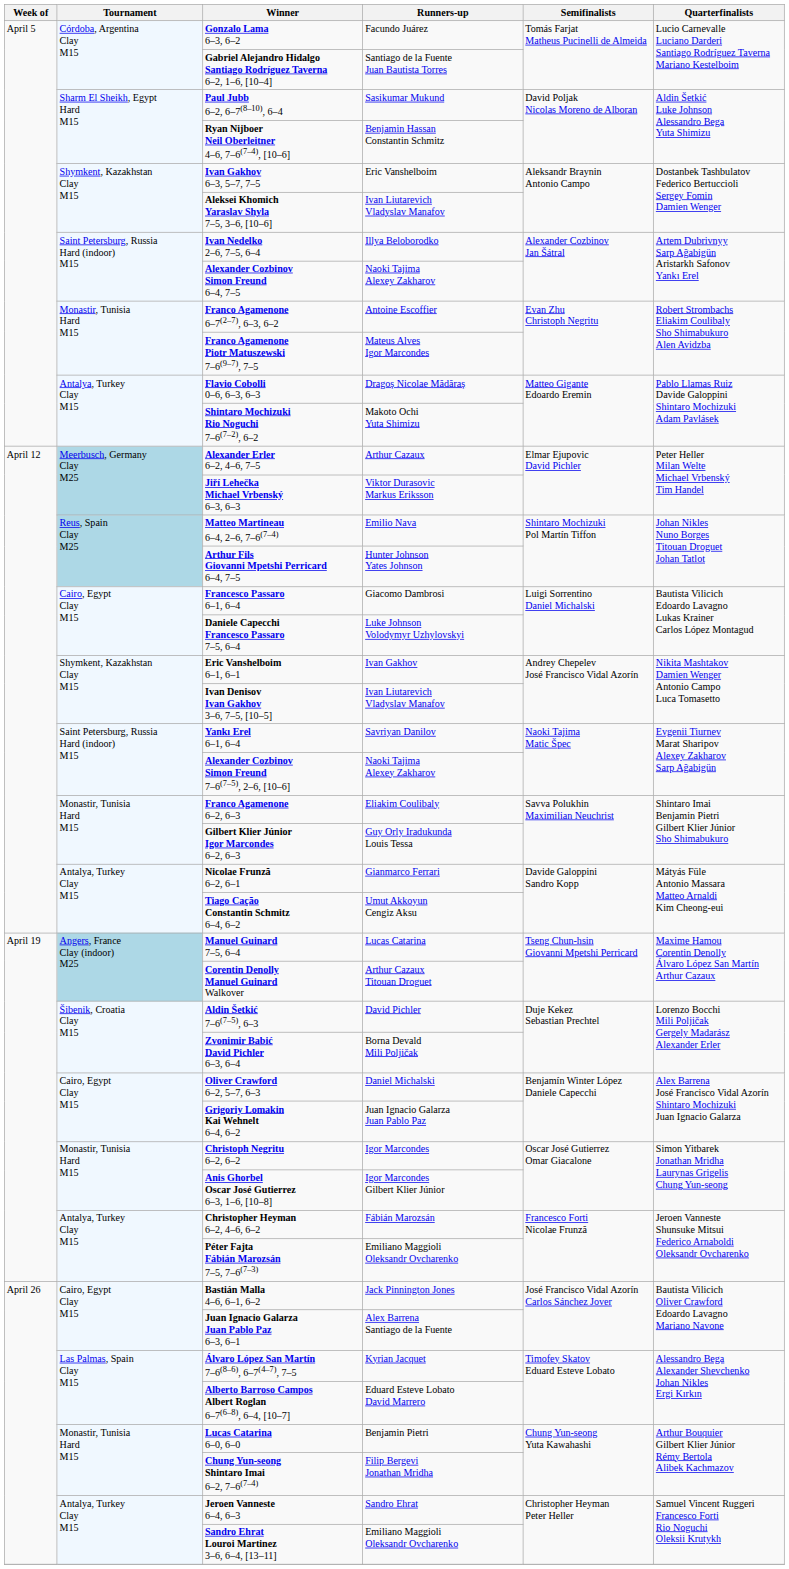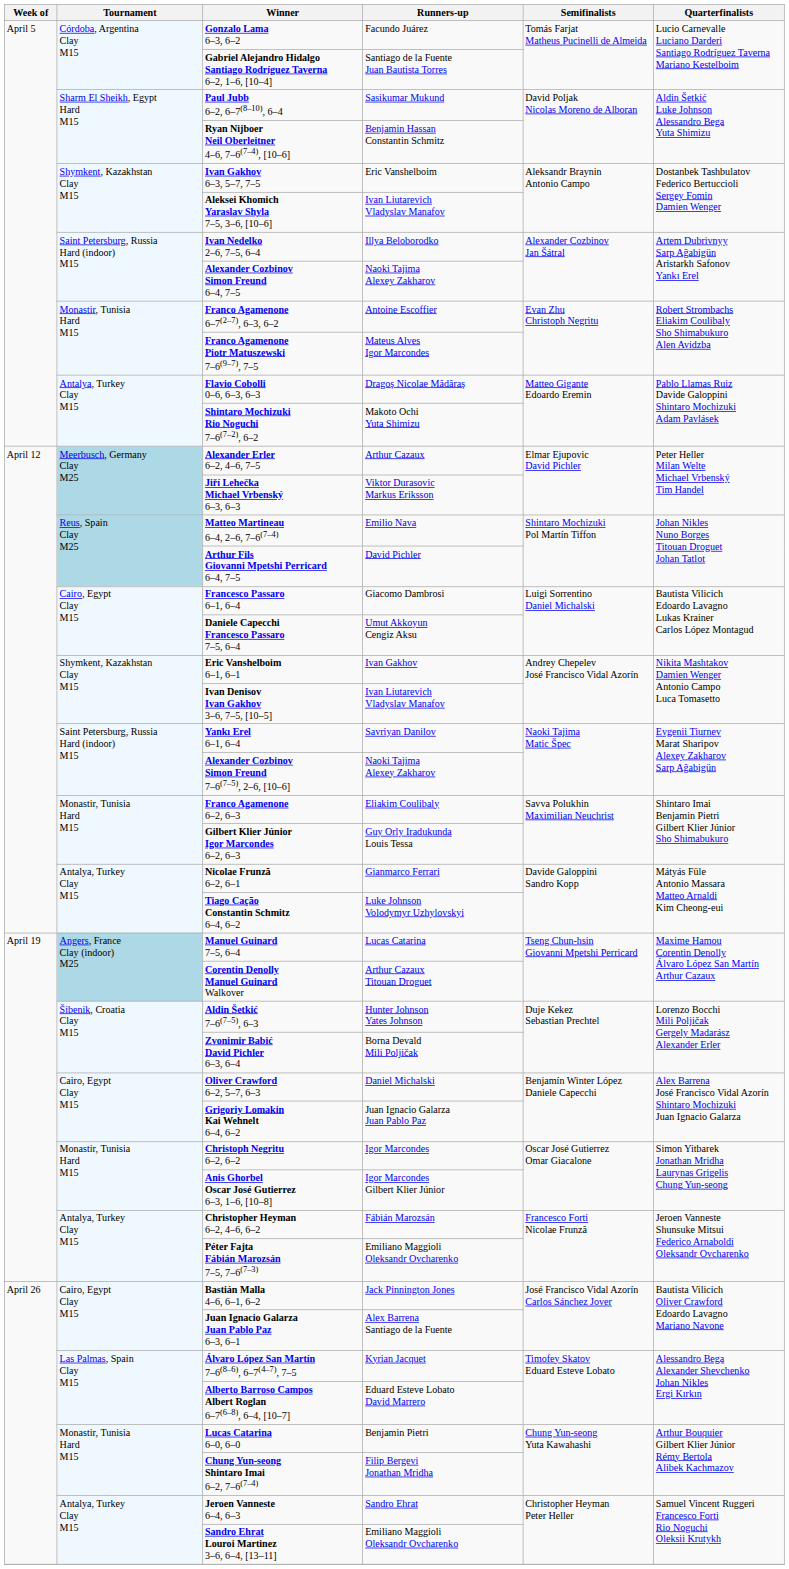Arthur Fils Giovanni Mpetshi Perricard 6–4, 7–5 | Runners-up: Hunter Johnson Yates Johnson -> David Pichler
Daniele Capecchi Francesco Passaro 7–5, 6–4 | Runners-up: Luke Johnson Volodymyr Uzhylovskyi -> Umut Akkoyun Cengiz Aksu
Tiago Cação Constantin Schmitz 6–4, 6–2 | Runners-up: Umut Akkoyun Cengiz Aksu -> Luke Johnson Volodymyr Uzhylovskyi
Aldin Šetkić 7–6(7–5), 6–3 | Runners-up: David Pichler -> Hunter Johnson Yates Johnson
